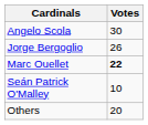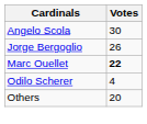- row: Seán Patrick O'Malley | 10
+ row: Odilo Scherer | 4
